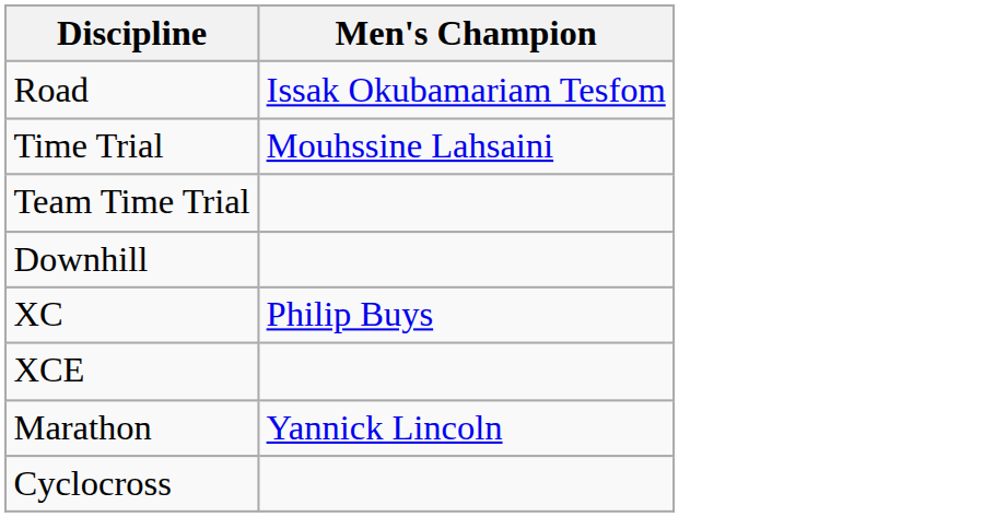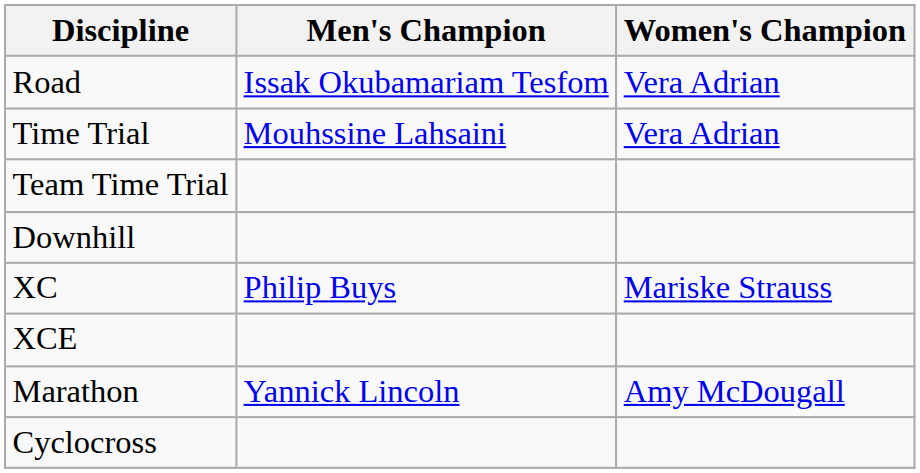+ column: Women's Champion | Vera Adrian | Vera Adrian | Mariske Strauss | Amy McDougall
